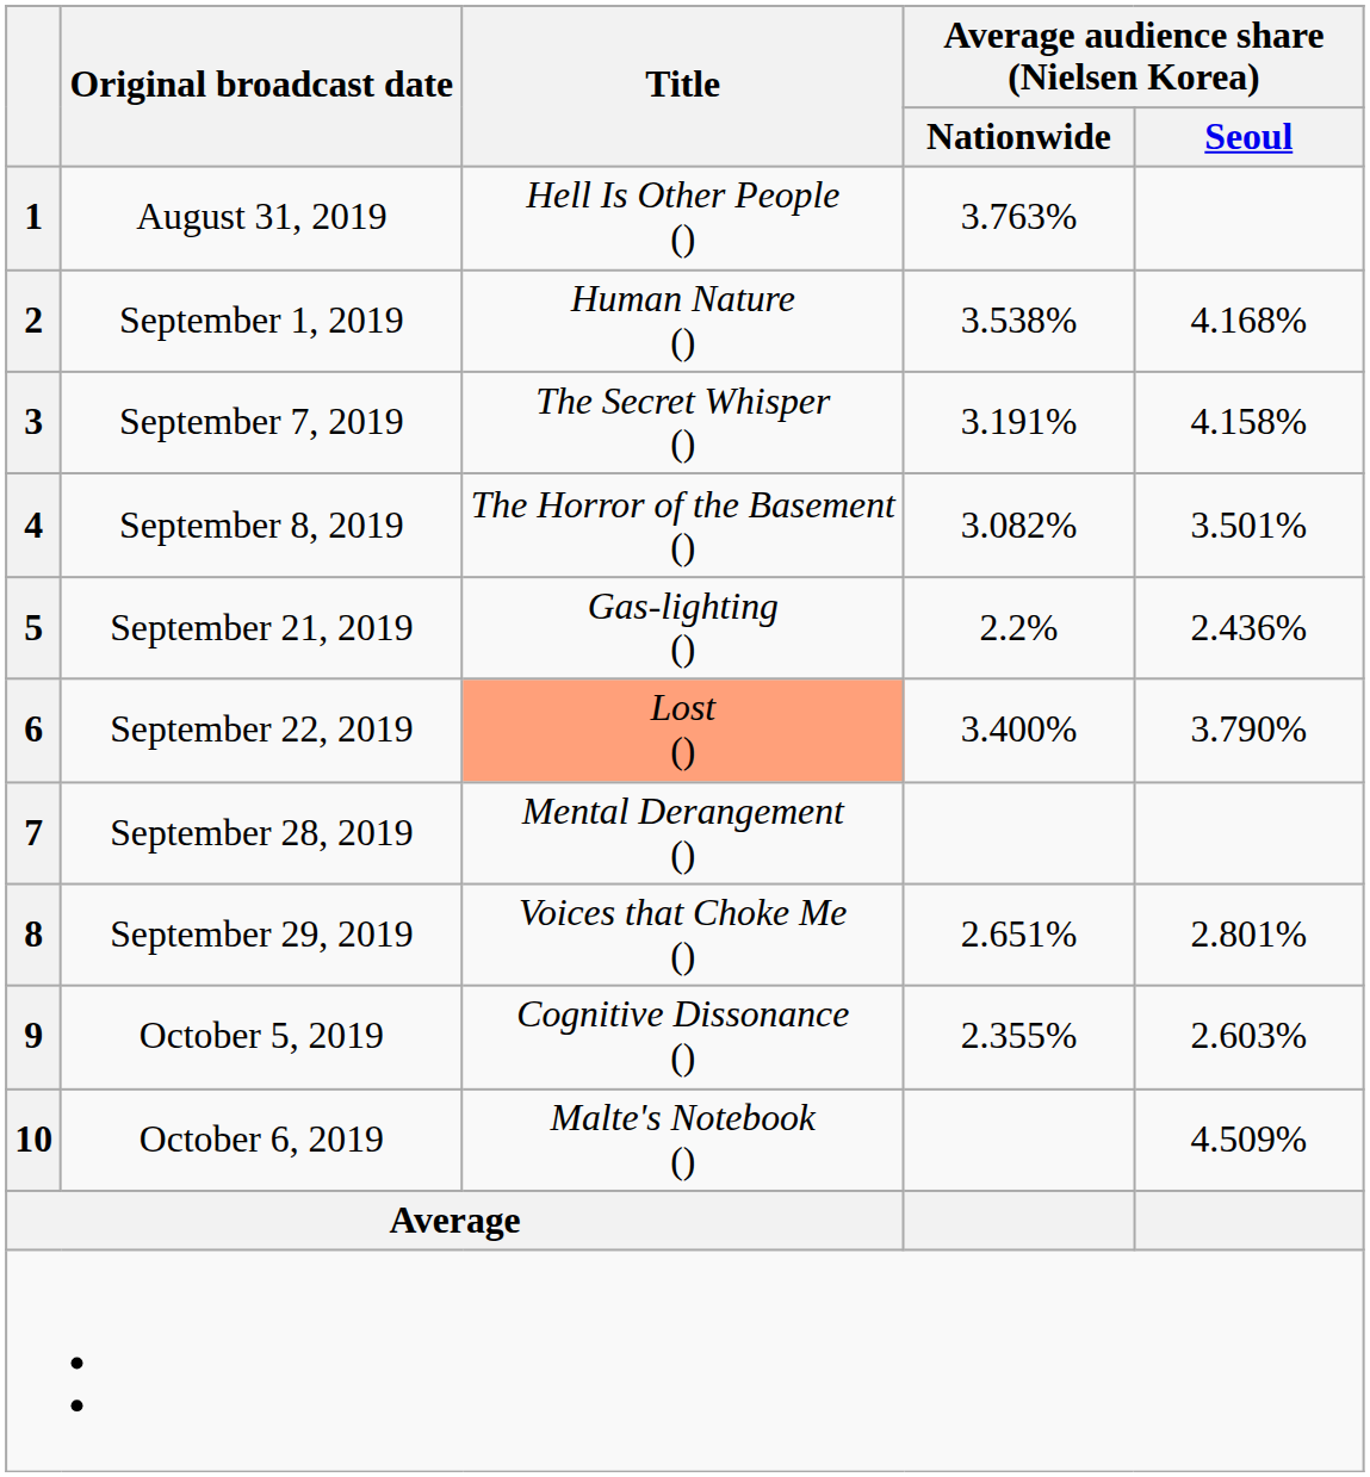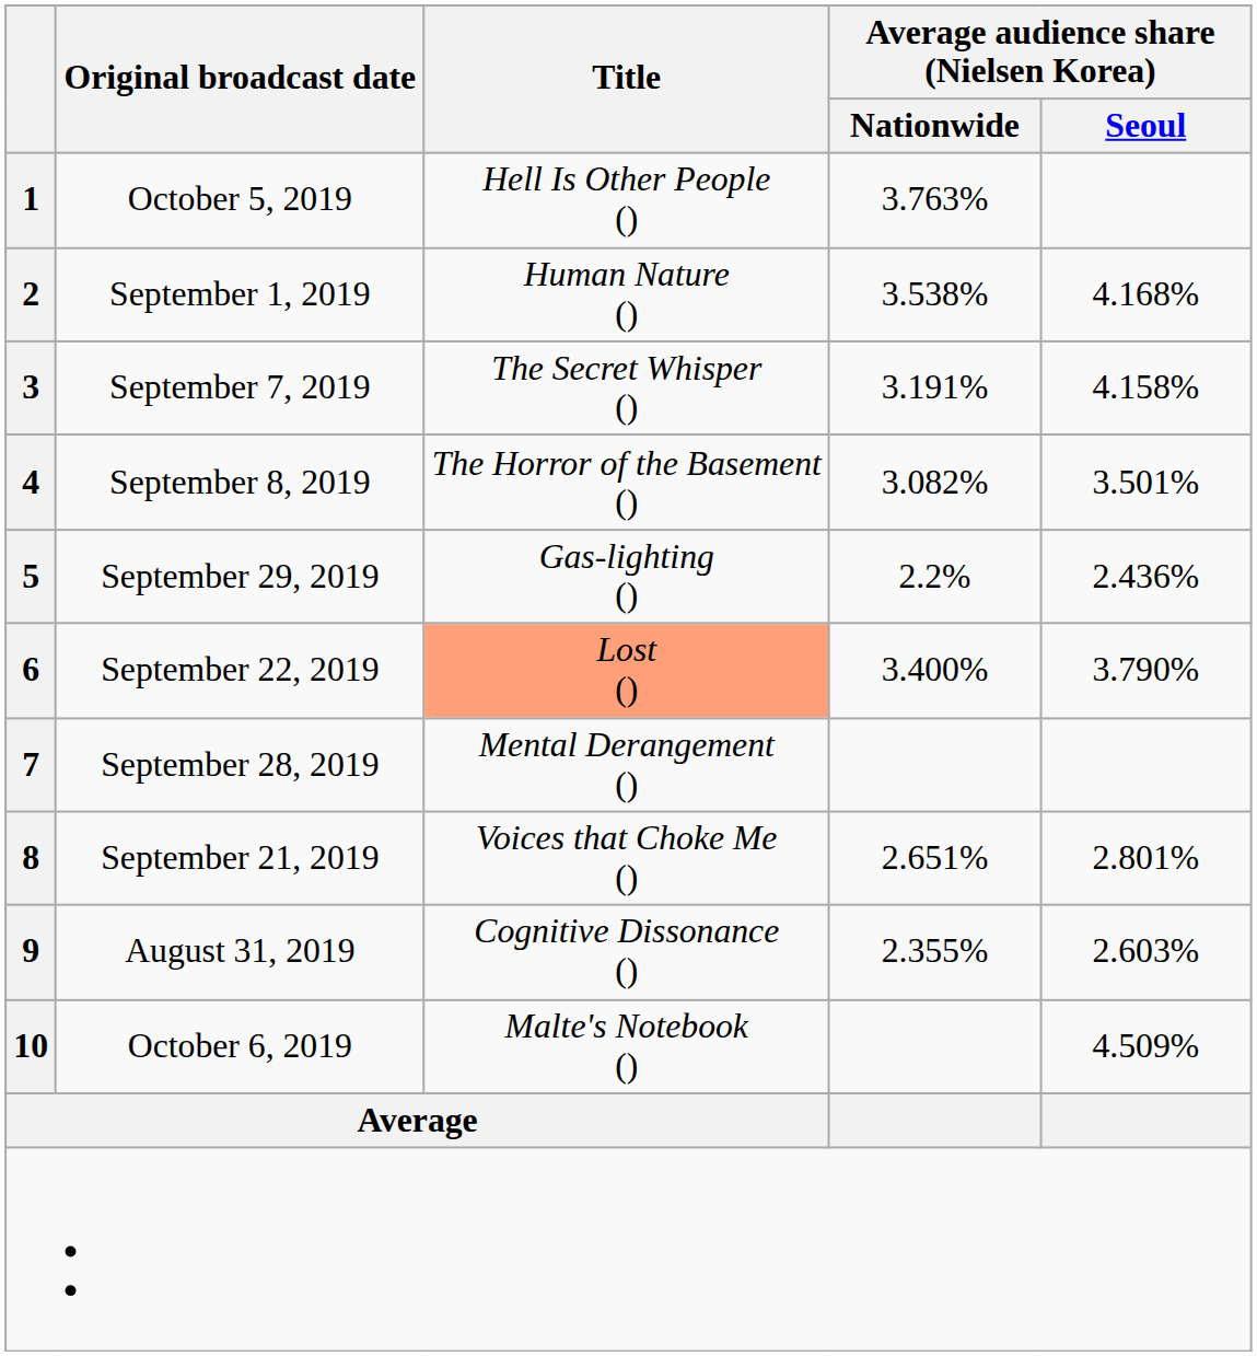1 | Original broadcast date: August 31, 2019 -> October 5, 2019
5 | Original broadcast date: September 21, 2019 -> September 29, 2019
8 | Original broadcast date: September 29, 2019 -> September 21, 2019
9 | Original broadcast date: October 5, 2019 -> August 31, 2019
